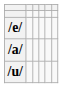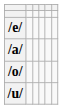+ row: /o/
